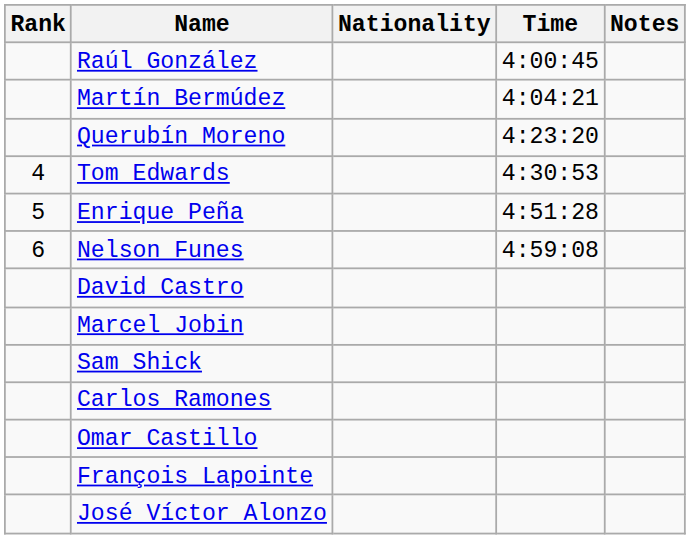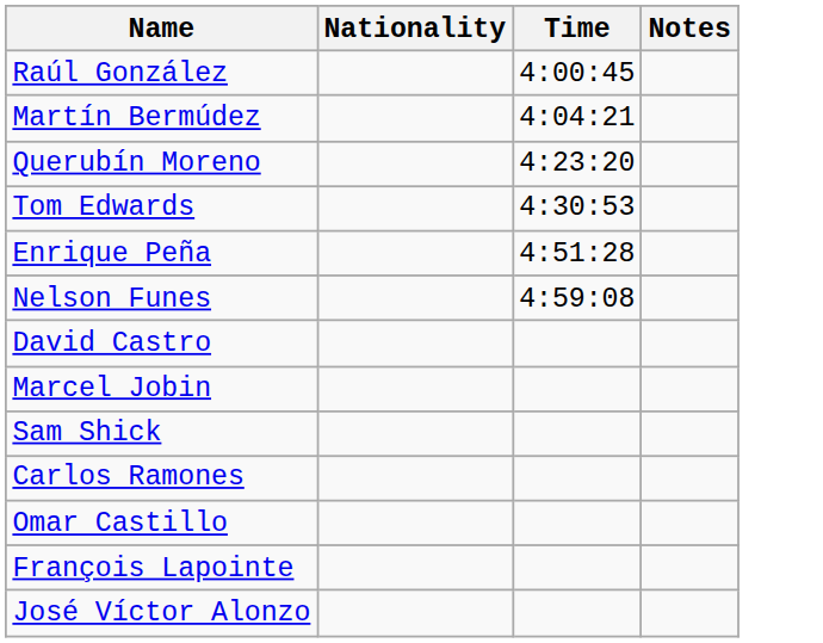- column: Rank | 4 | 5 | 6
